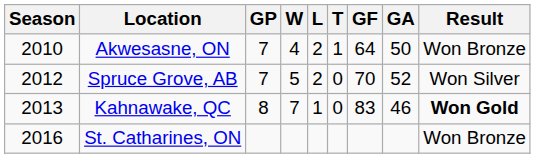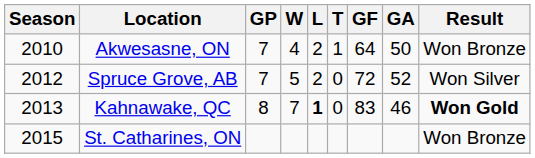Spruce Grove, AB | GF: 70 -> 72
Kahnawake, QC | L: normal -> bold
St. Catharines, ON | Season: 2016 -> 2015
